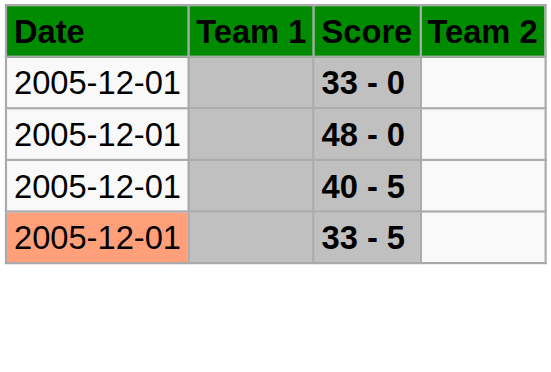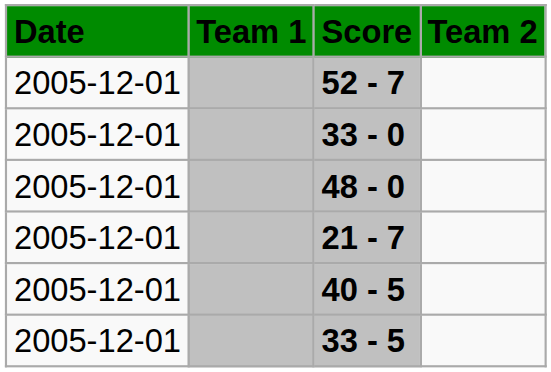+ row: 2005-12-01 | 52 - 7
+ row: 2005-12-01 | 21 - 7
33 - 5 | Date: lightsalmon background -> no background
